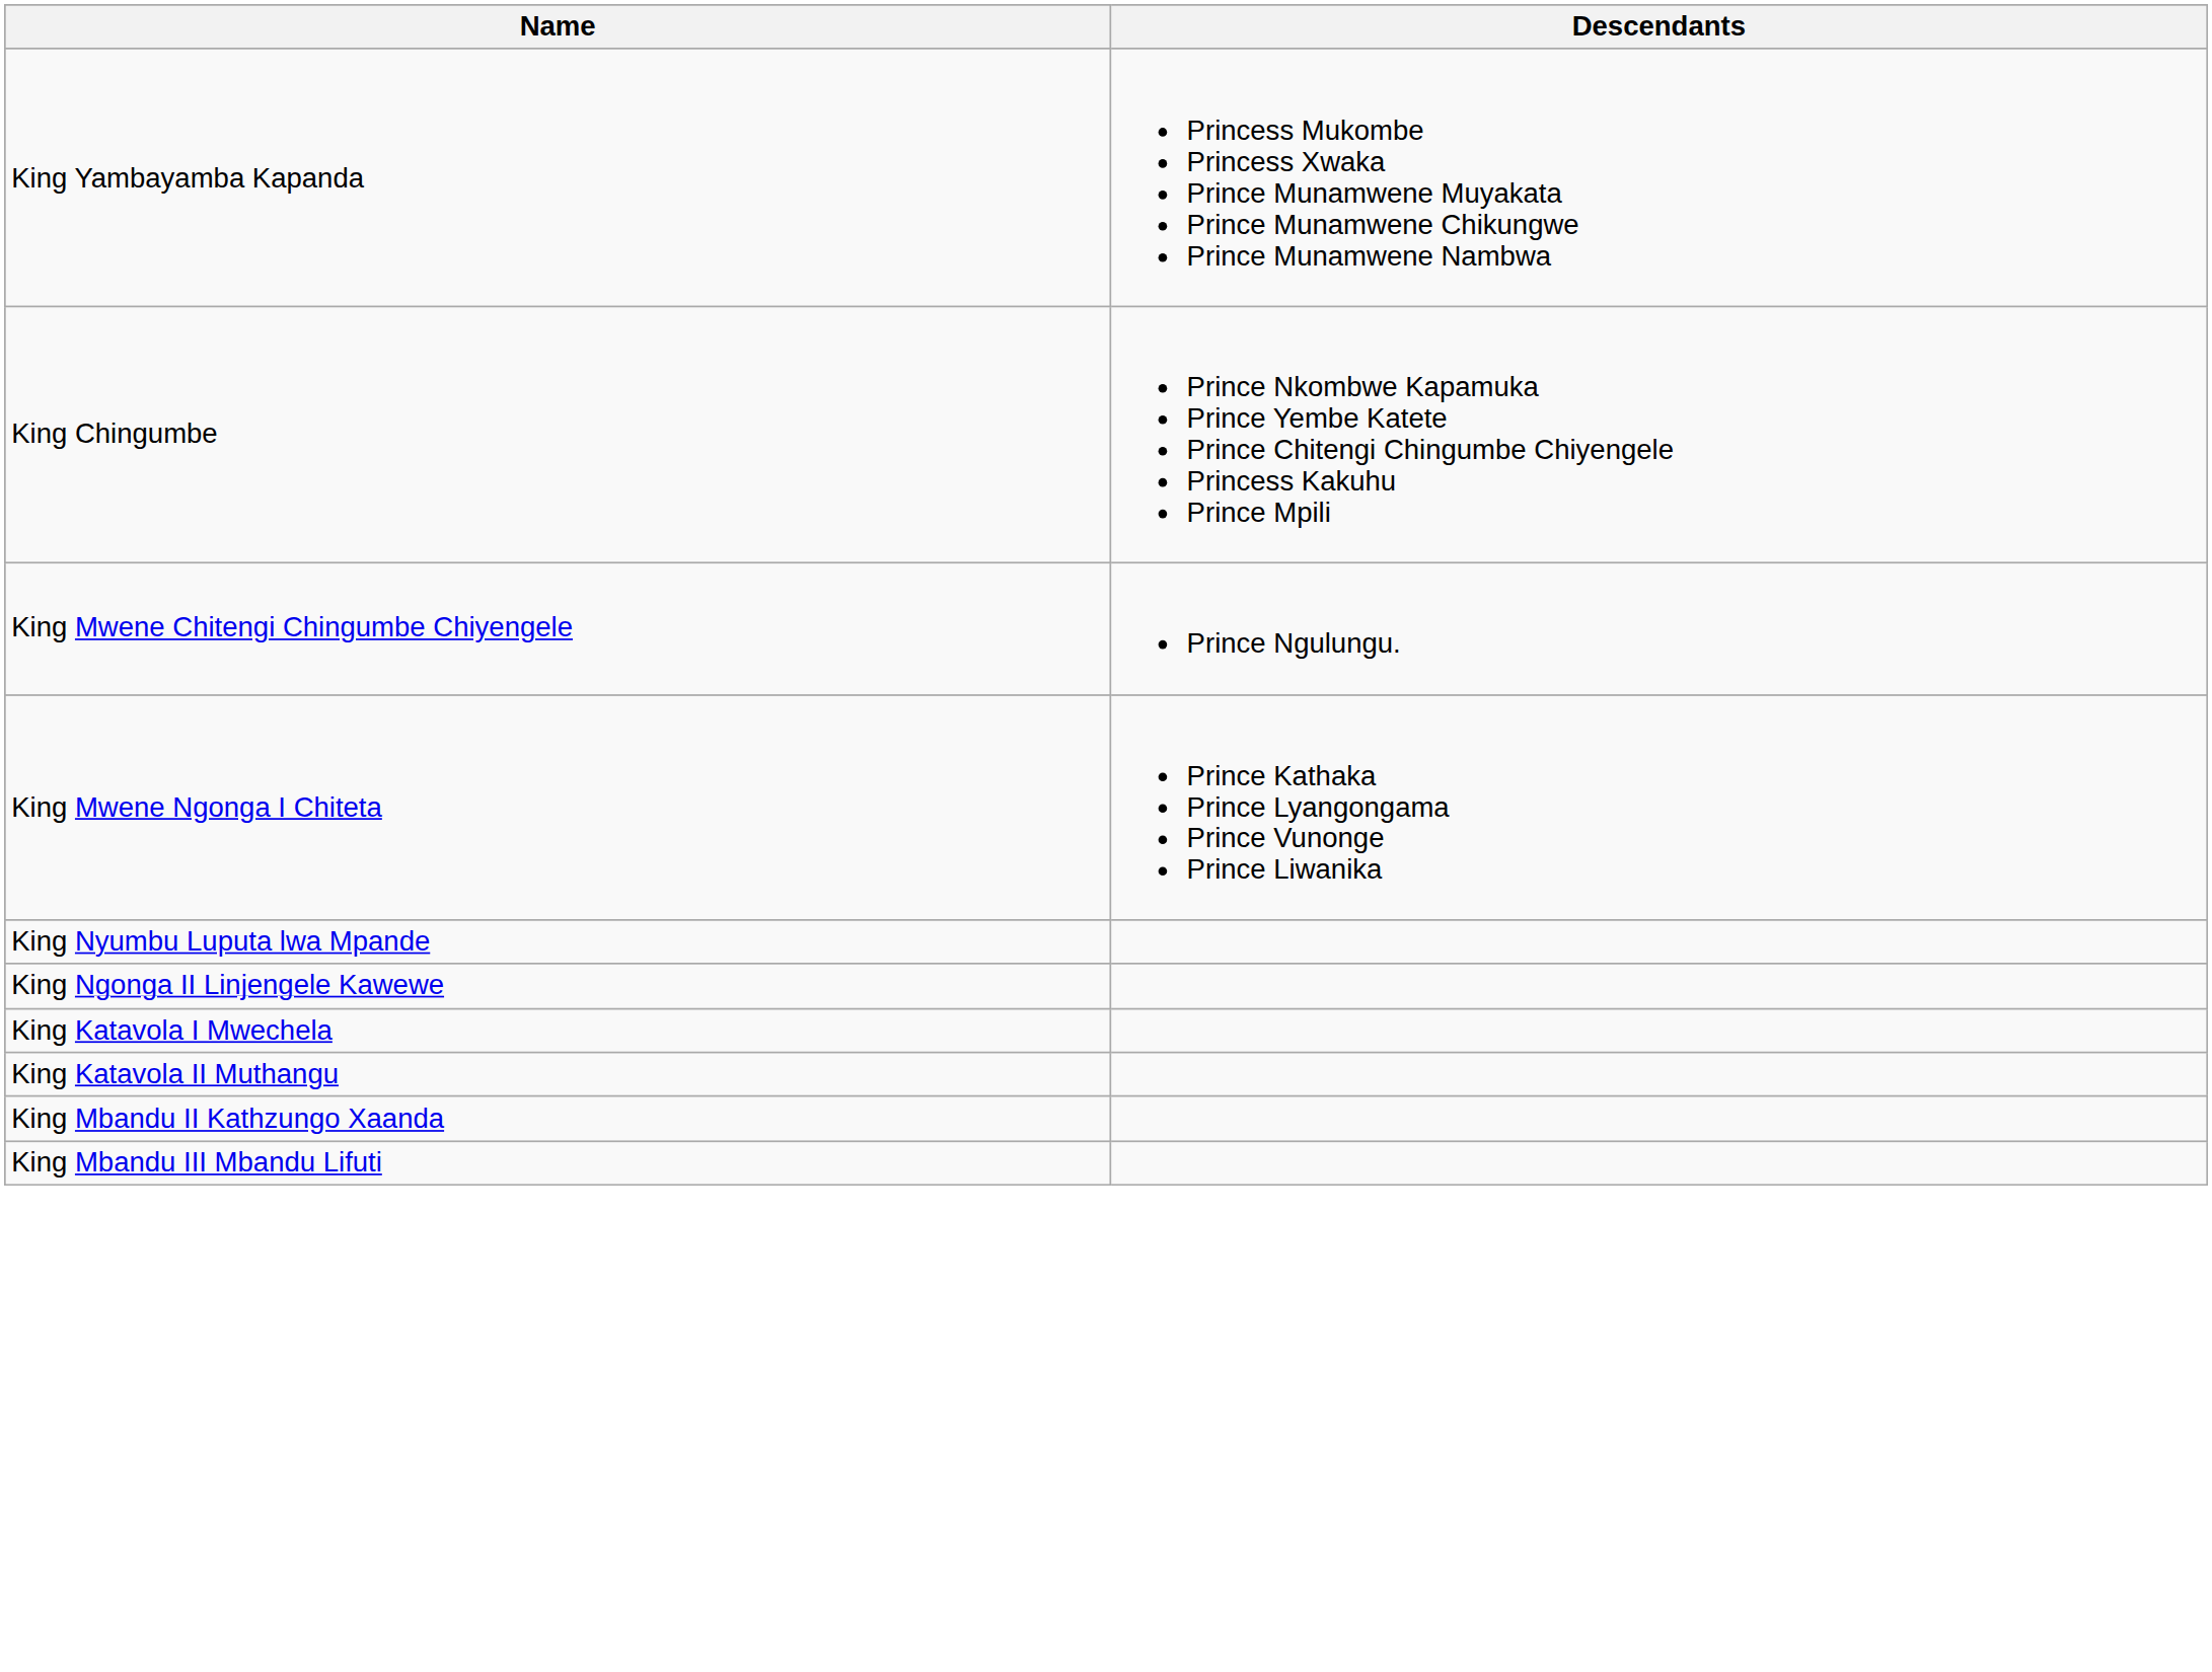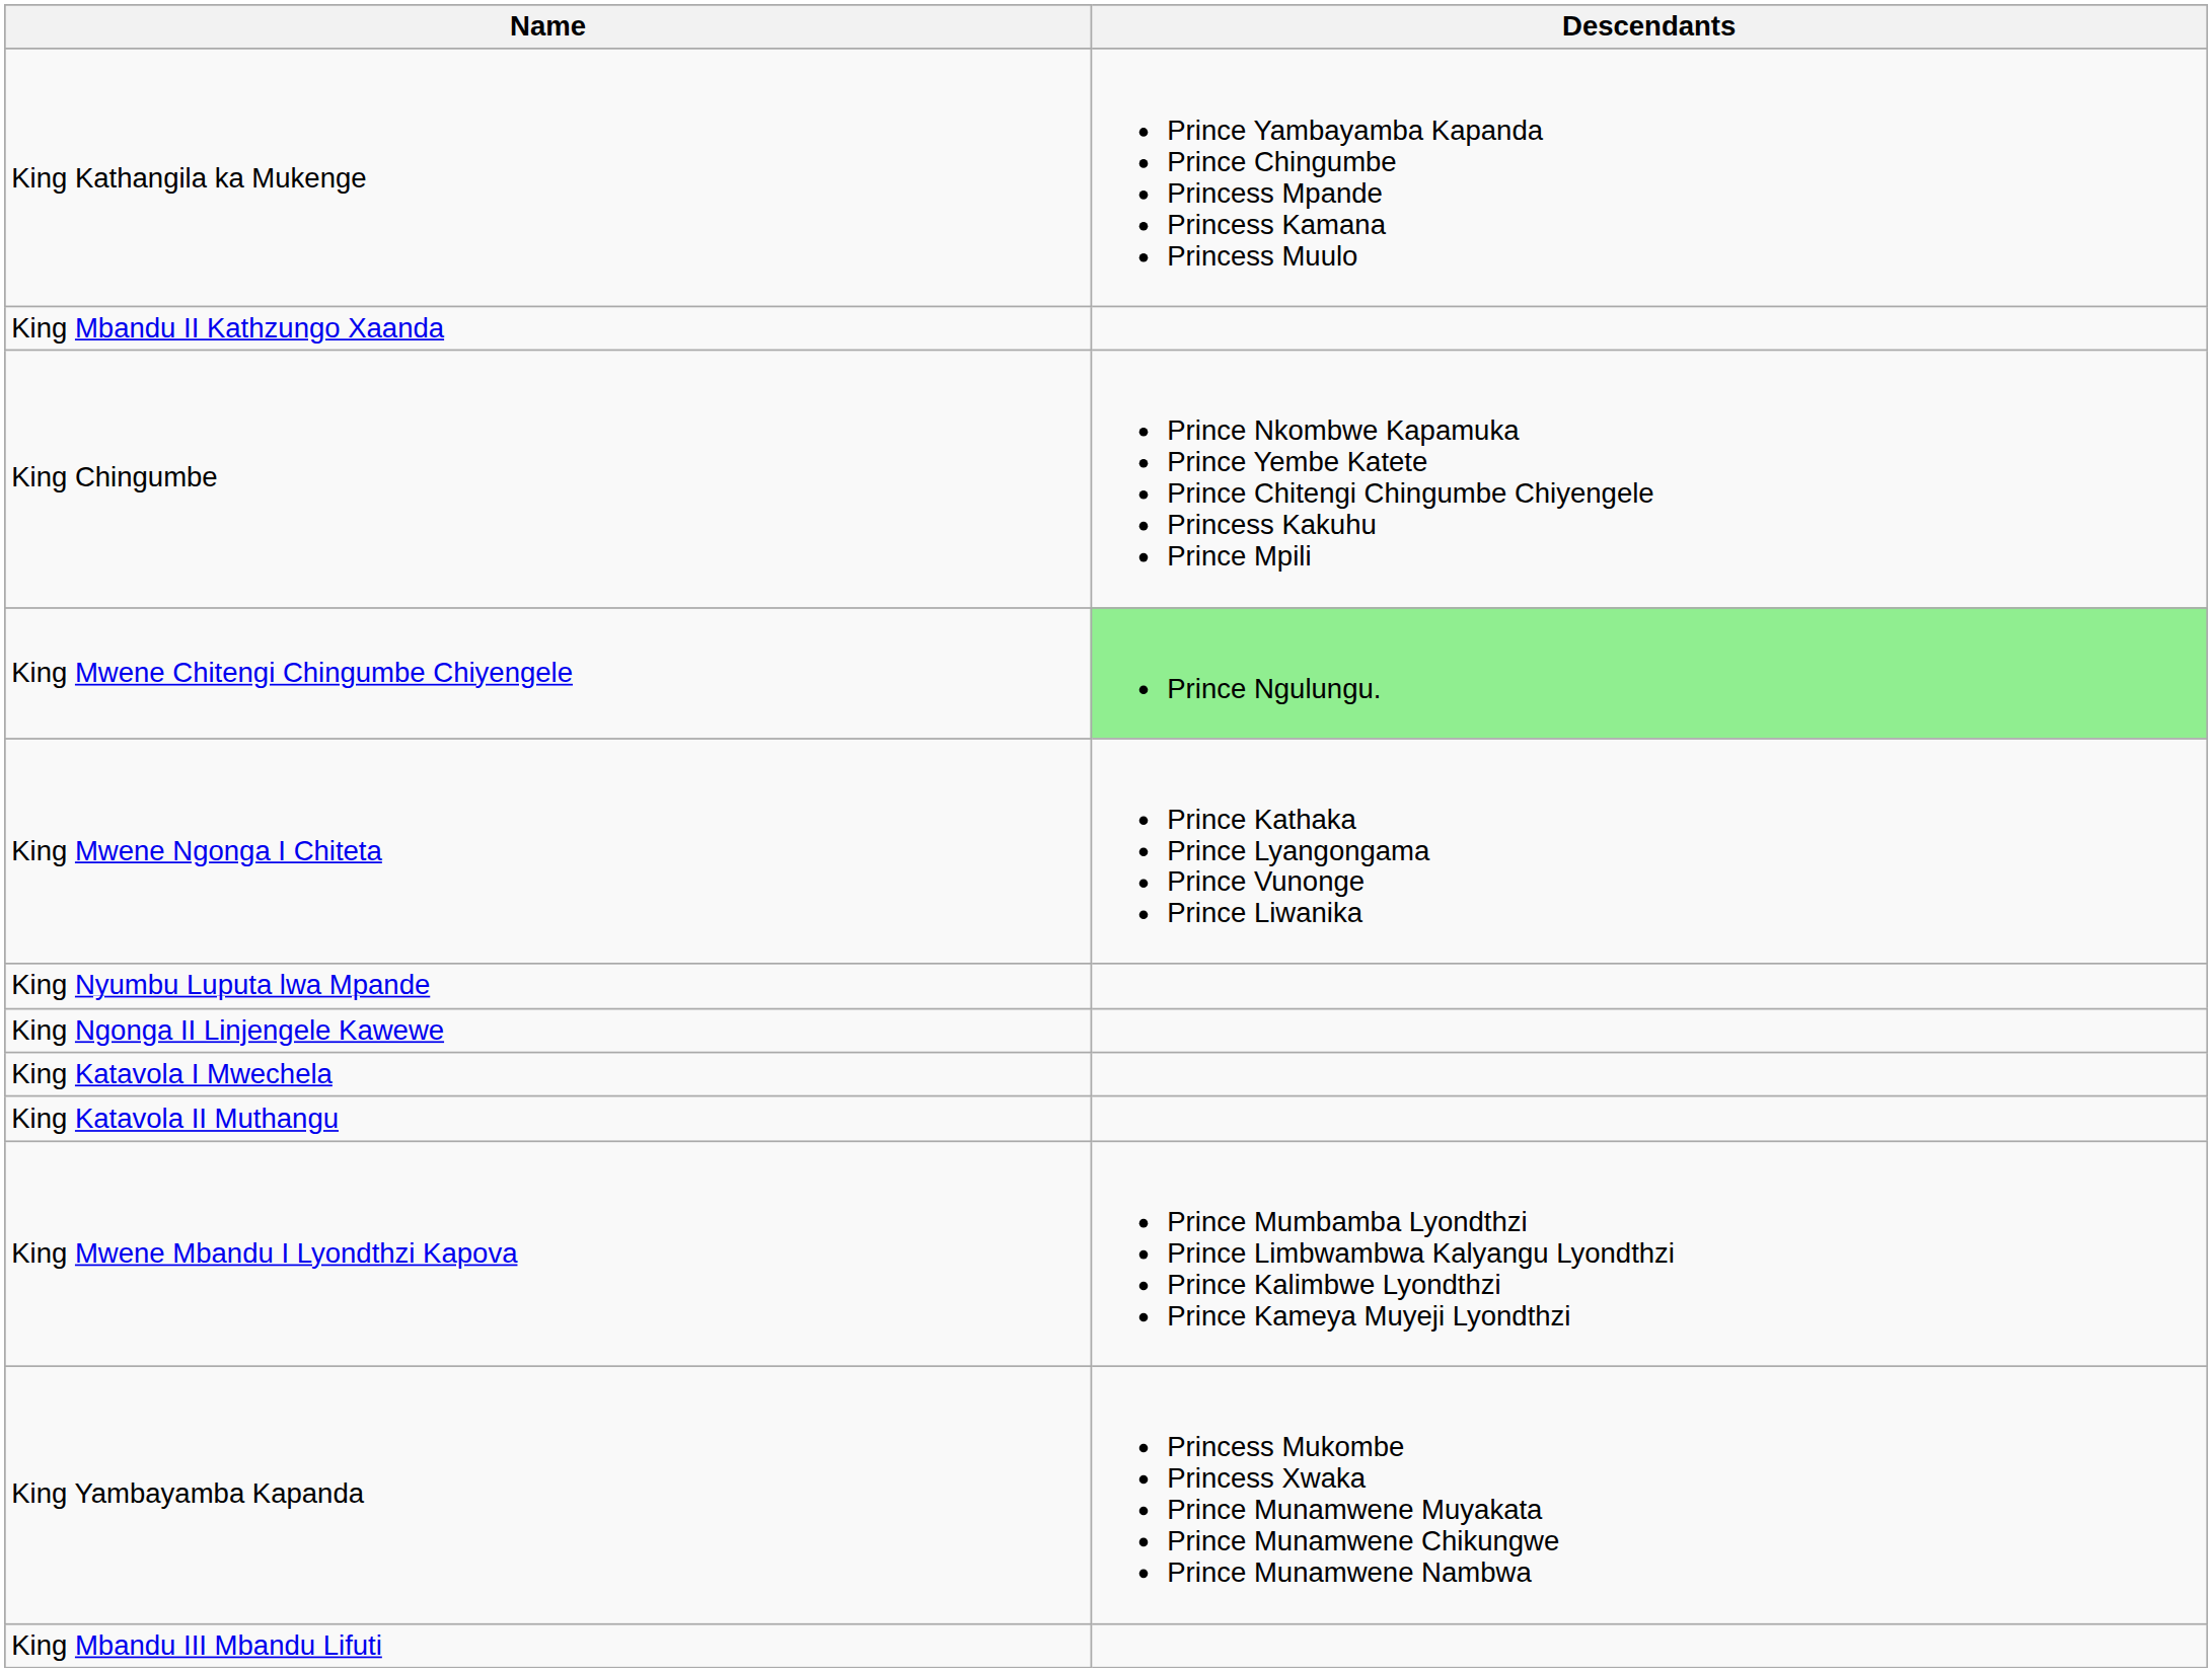+ row: King Kathangila ka Mukenge | Prince Yambayamba Kapanda Prince Chingumbe Princess Mpande Princess Kamana Princess Muulo
rows swapped: King Yambayamba Kapanda <-> King Mbandu II Kathzungo Xaanda
King Mwene Chitengi Chingumbe Chiyengele | Descendants: no background -> lightgreen background
+ row: King Mwene Mbandu I Lyondthzi Kapova | Prince Mumbamba Lyondthzi Prince Limbwambwa Kalyangu Lyondthzi Prince Kalimbwe Lyondthzi Prince Kameya Muyeji Lyondthzi
